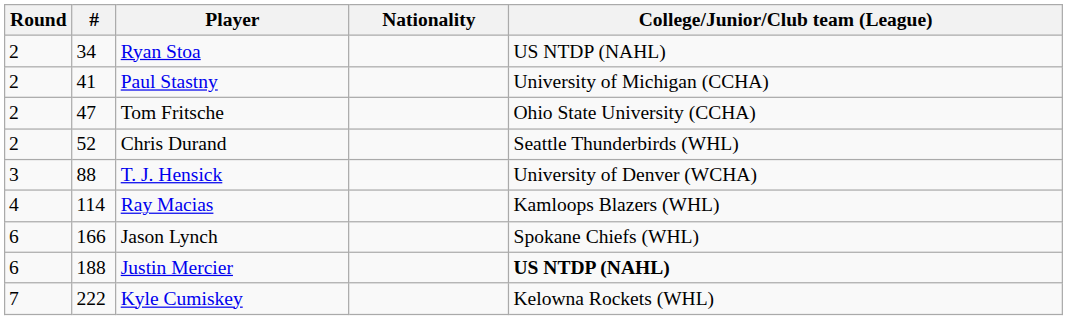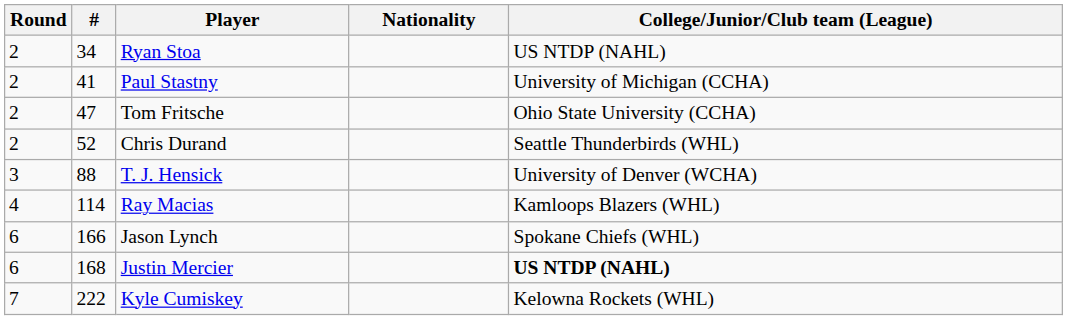Justin Mercier | #: 188 -> 168
